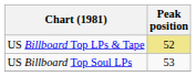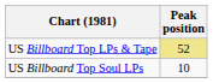US Billboard Top Soul LPs | Peak position: 53 -> 10
